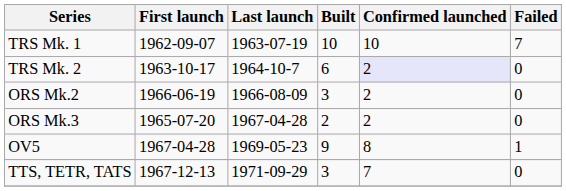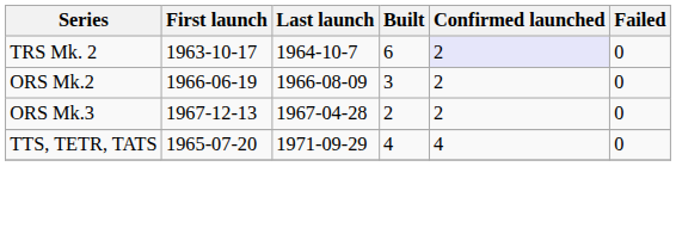- row: TRS Mk. 1 | 1962-09-07 | 1963-07-19 | 10 | 10 | 7
ORS Mk.3 | First launch: 1965-07-20 -> 1967-12-13
- row: OV5 | 1967-04-28 | 1969-05-23 | 9 | 8 | 1
TTS, TETR, TATS | First launch: 1967-12-13 -> 1965-07-20
TTS, TETR, TATS | Built: 3 -> 4
TTS, TETR, TATS | Confirmed launched: 7 -> 4
